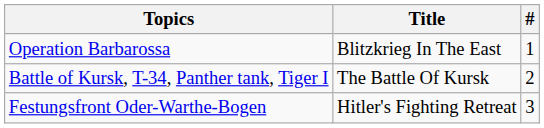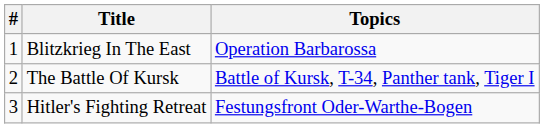columns swapped: # <-> Topics
